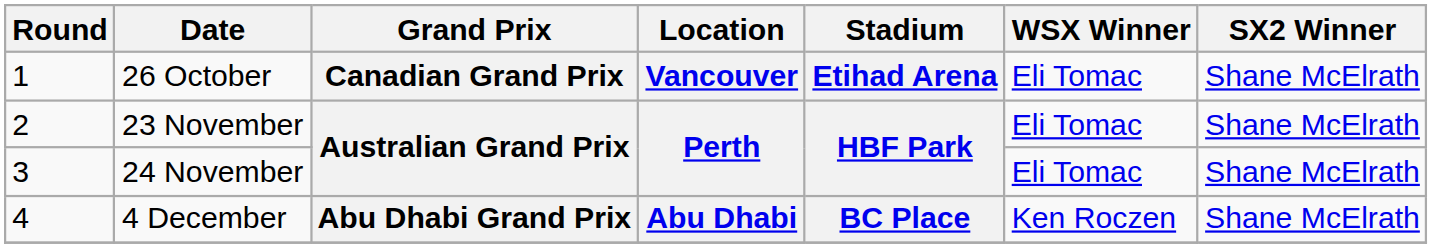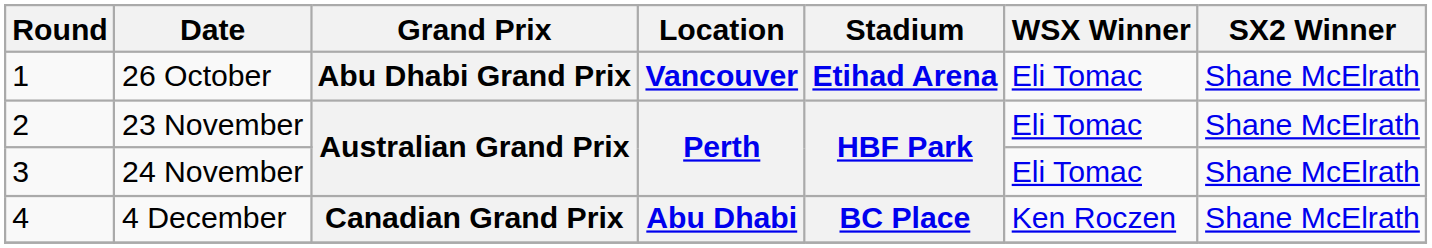26 October | Grand Prix: Canadian Grand Prix -> Abu Dhabi Grand Prix
4 December | Grand Prix: Abu Dhabi Grand Prix -> Canadian Grand Prix
